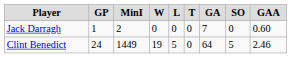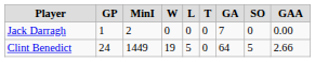Jack Darragh | GAA: 0.60 -> 0.00
Clint Benedict | GAA: 2.46 -> 2.66
